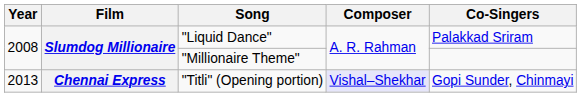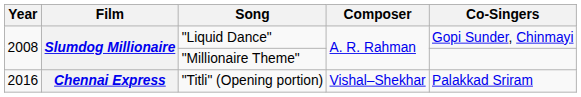"Liquid Dance" | Co-Singers: Palakkad Sriram -> Gopi Sunder, Chinmayi
"Titli" (Opening portion) | Year: 2013 -> 2016
"Titli" (Opening portion) | Composer: lavender background -> no background
"Titli" (Opening portion) | Co-Singers: Gopi Sunder, Chinmayi -> Palakkad Sriram
